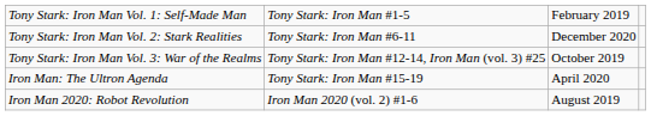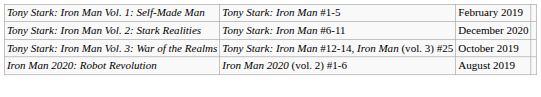- row: Iron Man: The Ultron Agenda | Tony Stark: Iron Man #15-19 | April 2020
